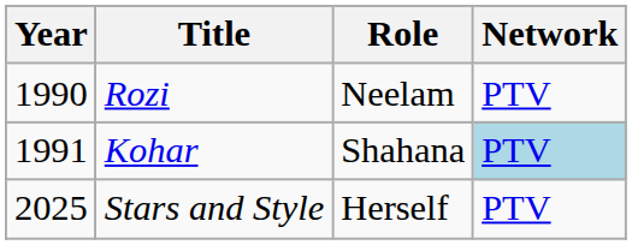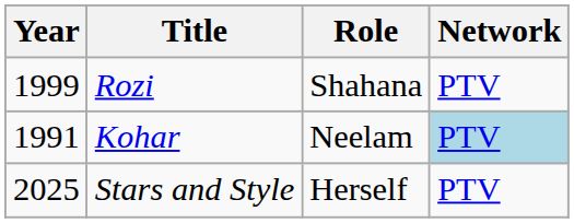Rozi | Year: 1990 -> 1999
Rozi | Role: Neelam -> Shahana
Kohar | Role: Shahana -> Neelam
